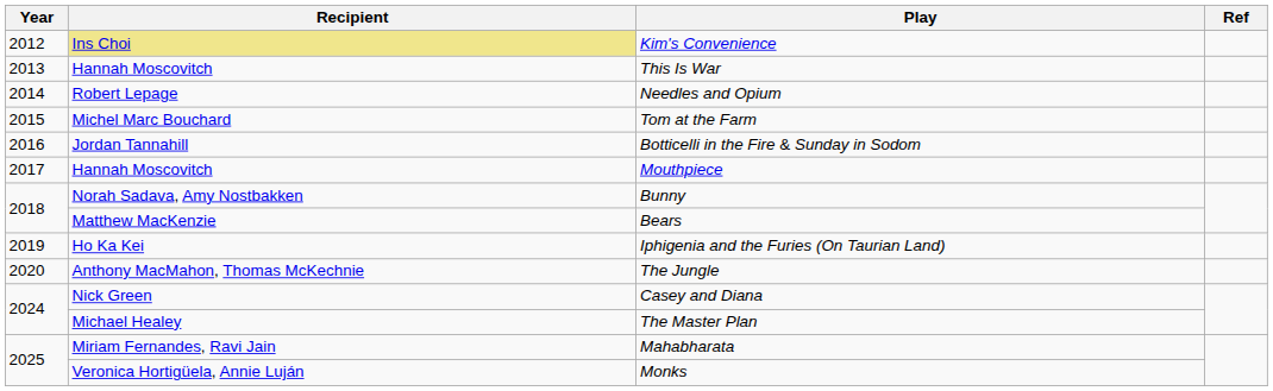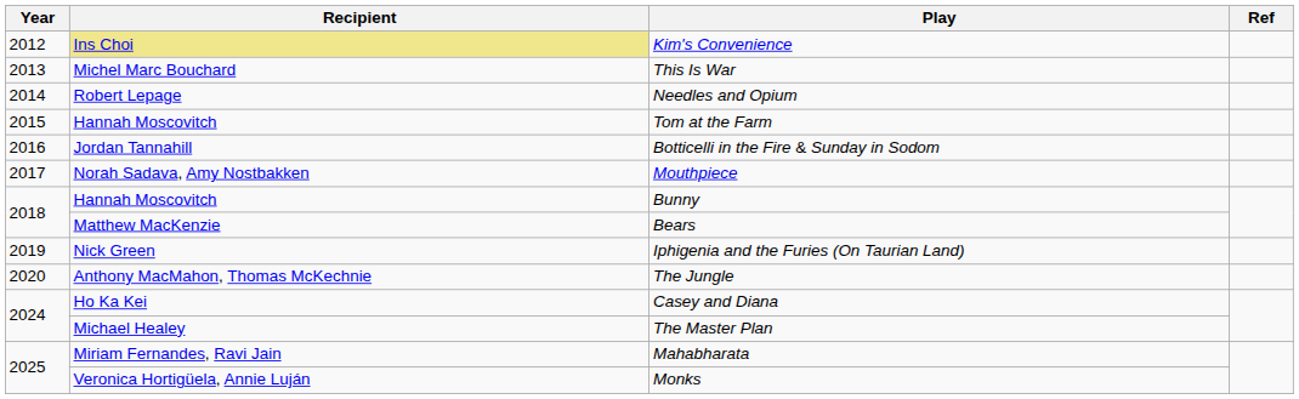This Is War | Recipient: Hannah Moscovitch -> Michel Marc Bouchard
Tom at the Farm | Recipient: Michel Marc Bouchard -> Hannah Moscovitch
Mouthpiece | Recipient: Hannah Moscovitch -> Norah Sadava, Amy Nostbakken
Bunny | Recipient: Norah Sadava, Amy Nostbakken -> Hannah Moscovitch
Iphigenia and the Furies (On Taurian Land) | Recipient: Ho Ka Kei -> Nick Green
Casey and Diana | Recipient: Nick Green -> Ho Ka Kei
